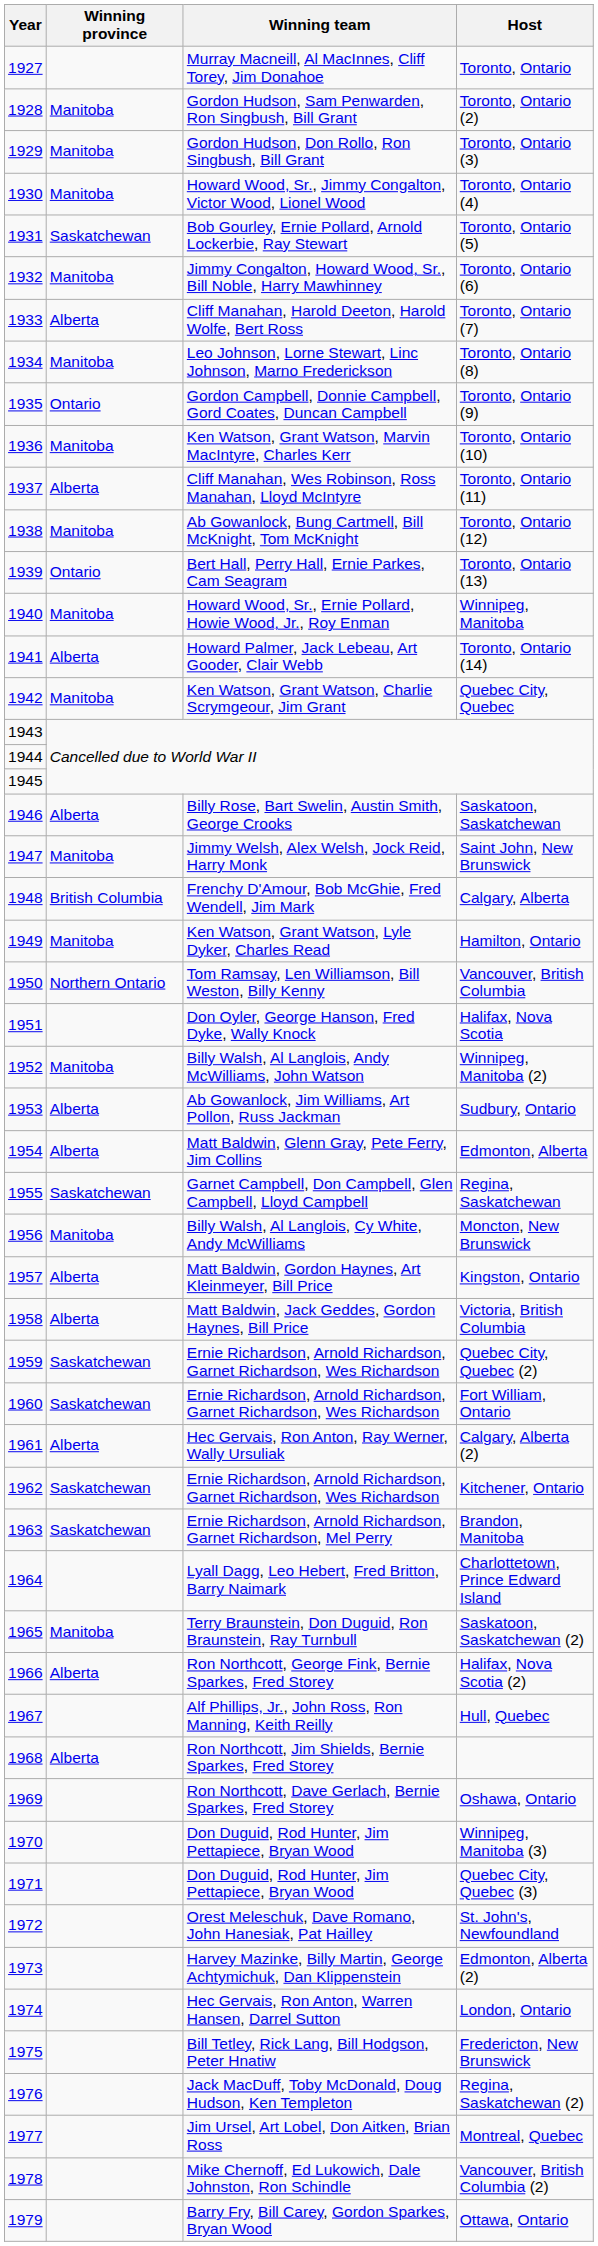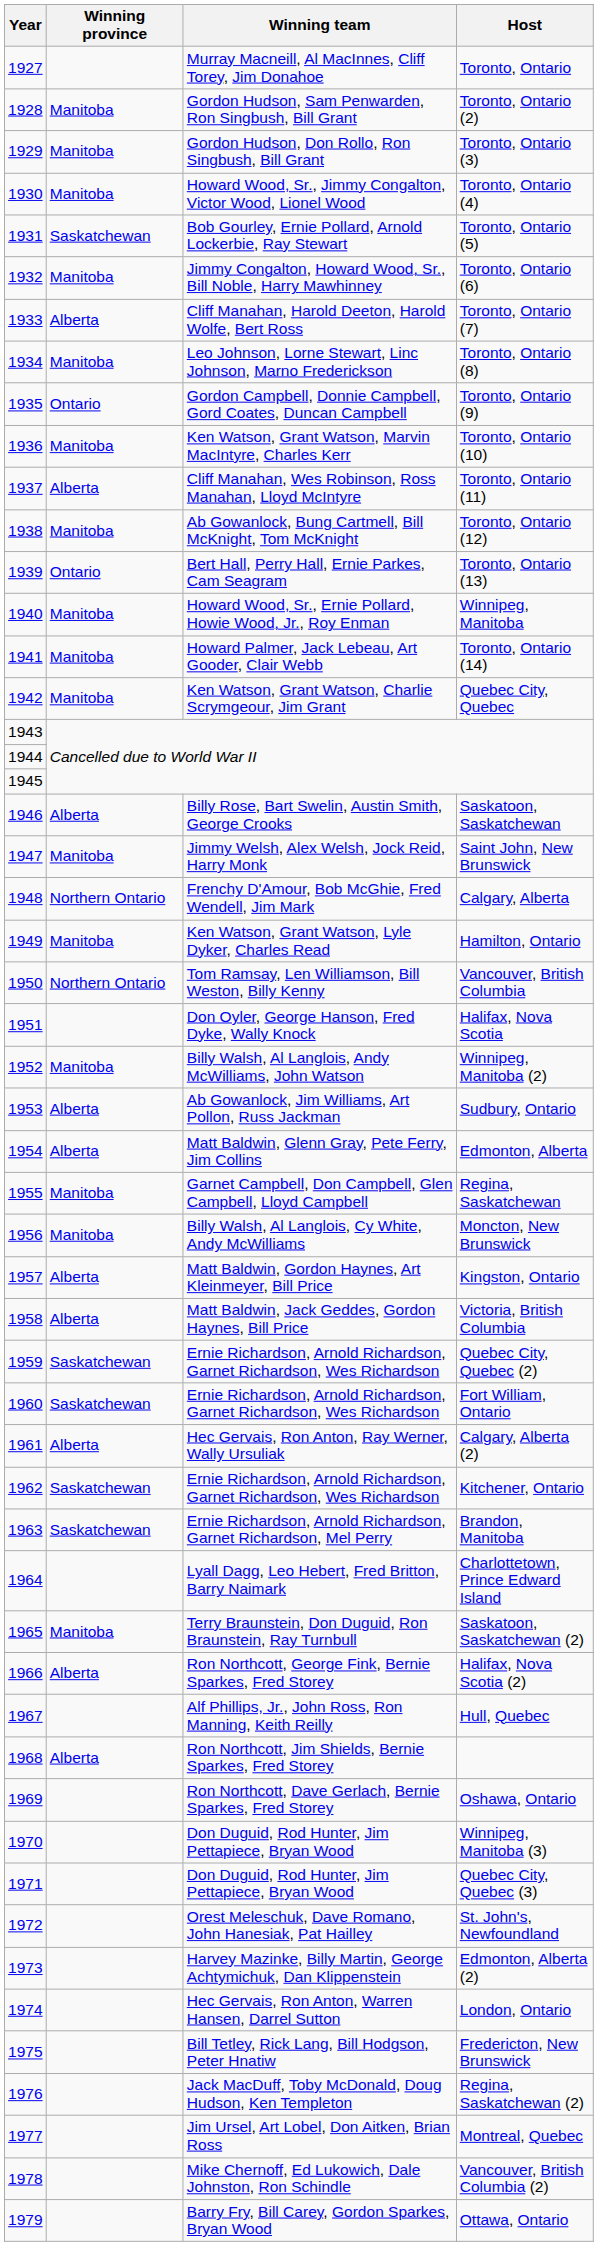Toronto, Ontario (14) | Winning province: Alberta -> Manitoba
Calgary, Alberta | Winning province: British Columbia -> Northern Ontario
Regina, Saskatchewan | Winning province: Saskatchewan -> Manitoba
